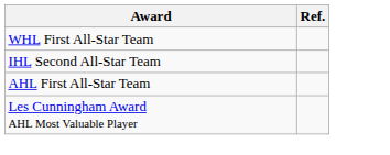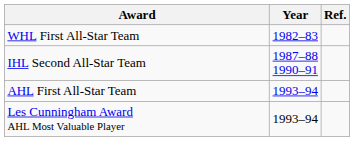+ column: Year | 1982–83 | 1987–88 1990–91 | 1993–94 | 1993–94
